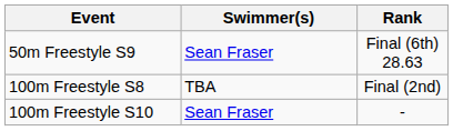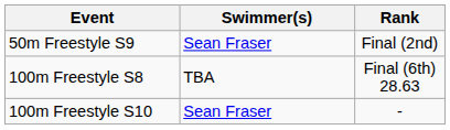50m Freestyle S9 | Rank: Final (6th) 28.63 -> Final (2nd)
100m Freestyle S8 | Rank: Final (2nd) -> Final (6th) 28.63
